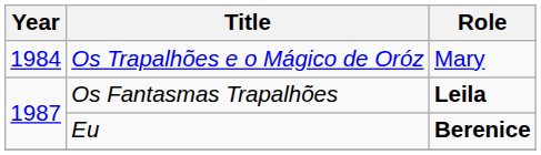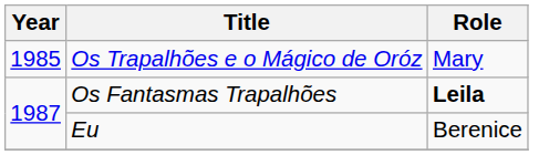Os Trapalhões e o Mágico de Oróz | Year: 1984 -> 1985
Eu | Role: bold -> normal
